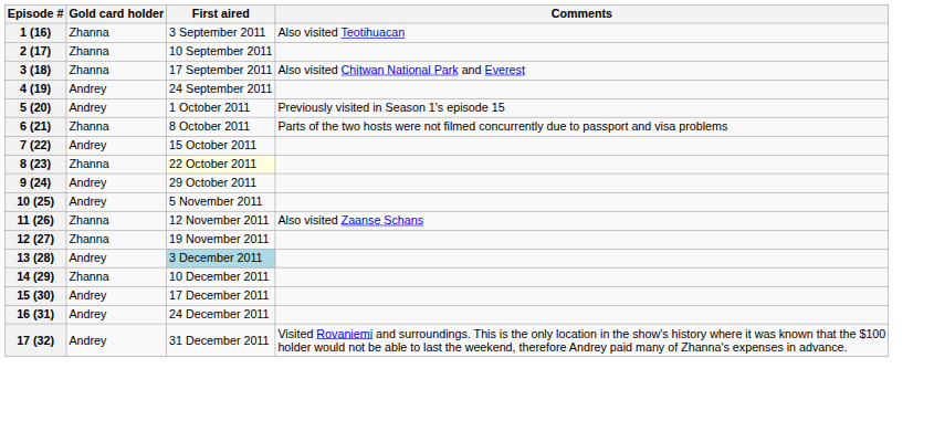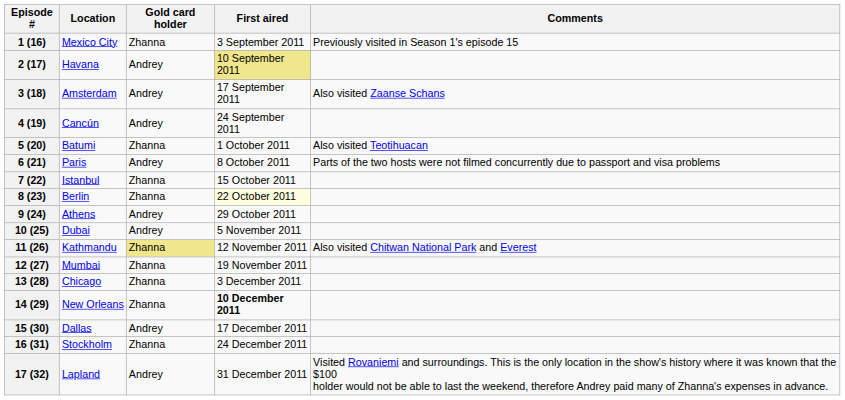+ column: Location | Mexico City | Havana | Amsterdam | Cancún | Batumi | Paris | Istanbul | Berlin | Athens | Dubai | Kathmandu | Mumbai | Chicago | New Orleans | Dallas | Stockholm | Lapland
1 (16) | Comments: Also visited Teotihuacan -> Previously visited in Season 1's episode 15
2 (17) | Gold card holder: Zhanna -> Andrey
2 (17) | First aired: no background -> khaki background
3 (18) | Gold card holder: Zhanna -> Andrey
3 (18) | Comments: Also visited Chitwan National Park and Everest -> Also visited Zaanse Schans
5 (20) | Gold card holder: Andrey -> Zhanna
5 (20) | Comments: Previously visited in Season 1's episode 15 -> Also visited Teotihuacan
6 (21) | Gold card holder: Zhanna -> Andrey
7 (22) | Gold card holder: Andrey -> Zhanna
11 (26) | Gold card holder: no background -> khaki background
11 (26) | Comments: Also visited Zaanse Schans -> Also visited Chitwan National Park and Everest
13 (28) | Gold card holder: Andrey -> Zhanna
13 (28) | First aired: lightblue background -> no background
14 (29) | First aired: normal -> bold
16 (31) | Gold card holder: Andrey -> Zhanna
